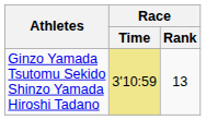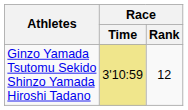Ginzo Yamada Tsutomu Sekido Shinzo Yamada Hiroshi Tadano | Race / Rank: 13 -> 12
